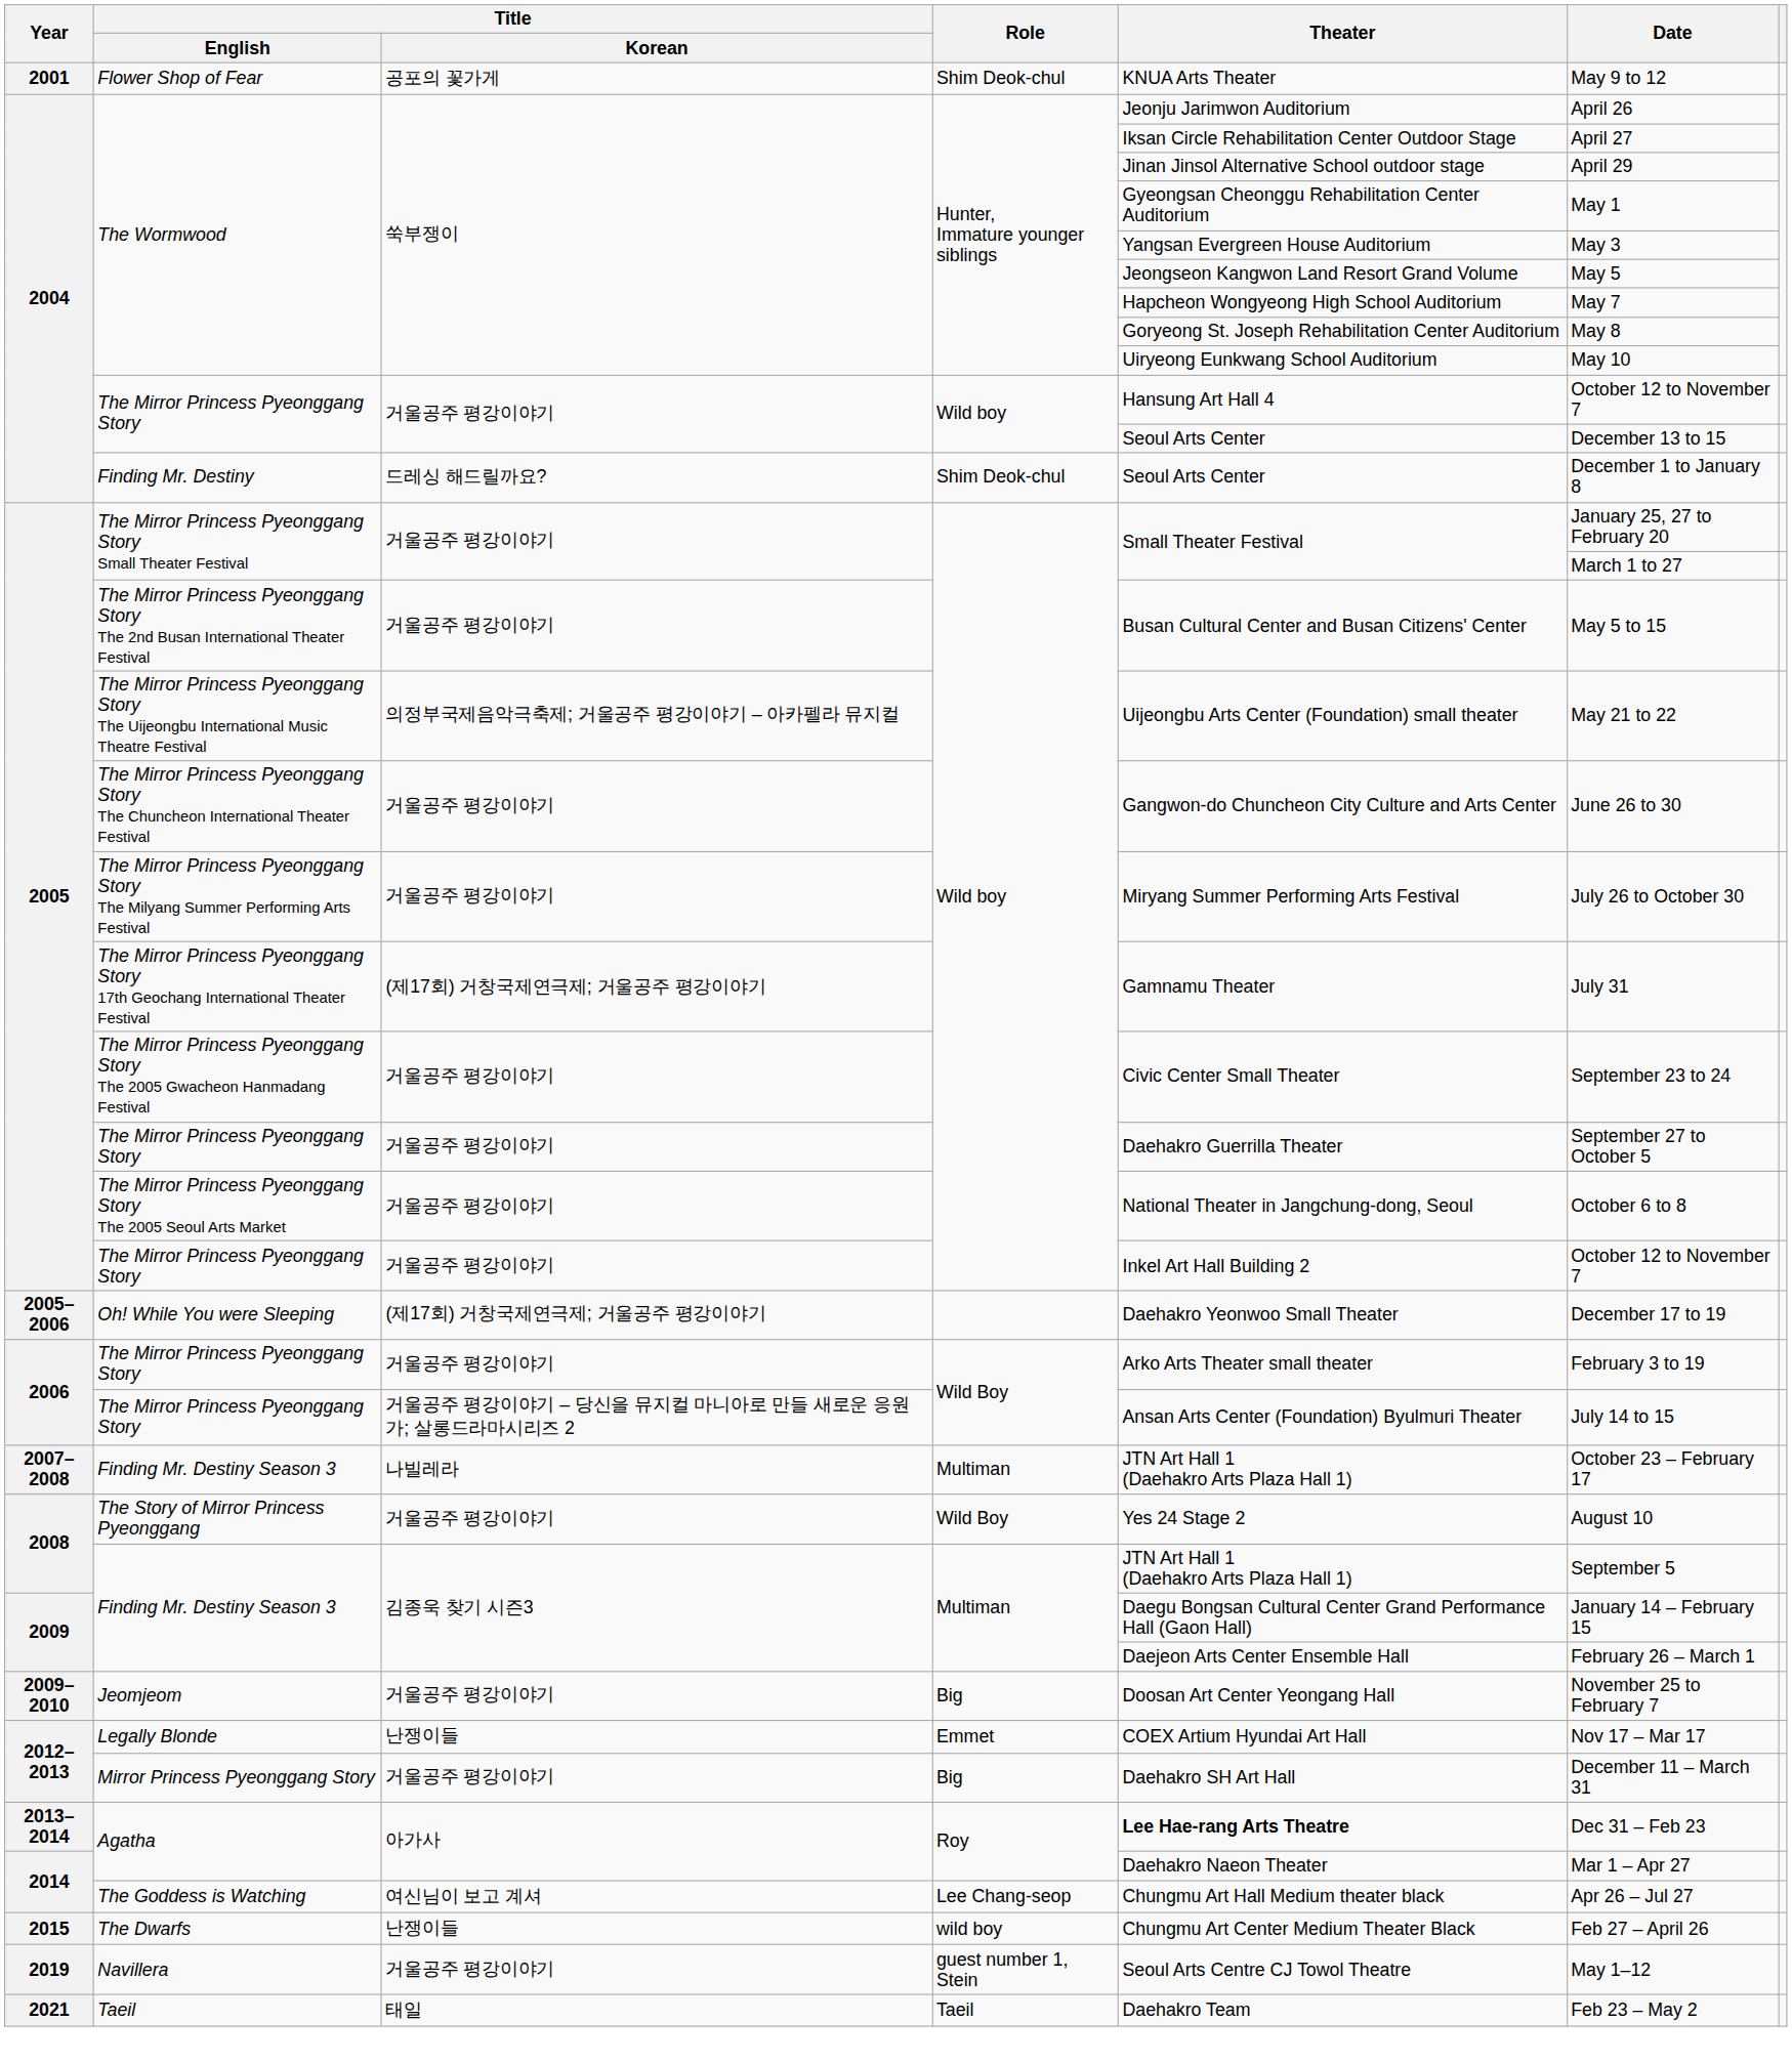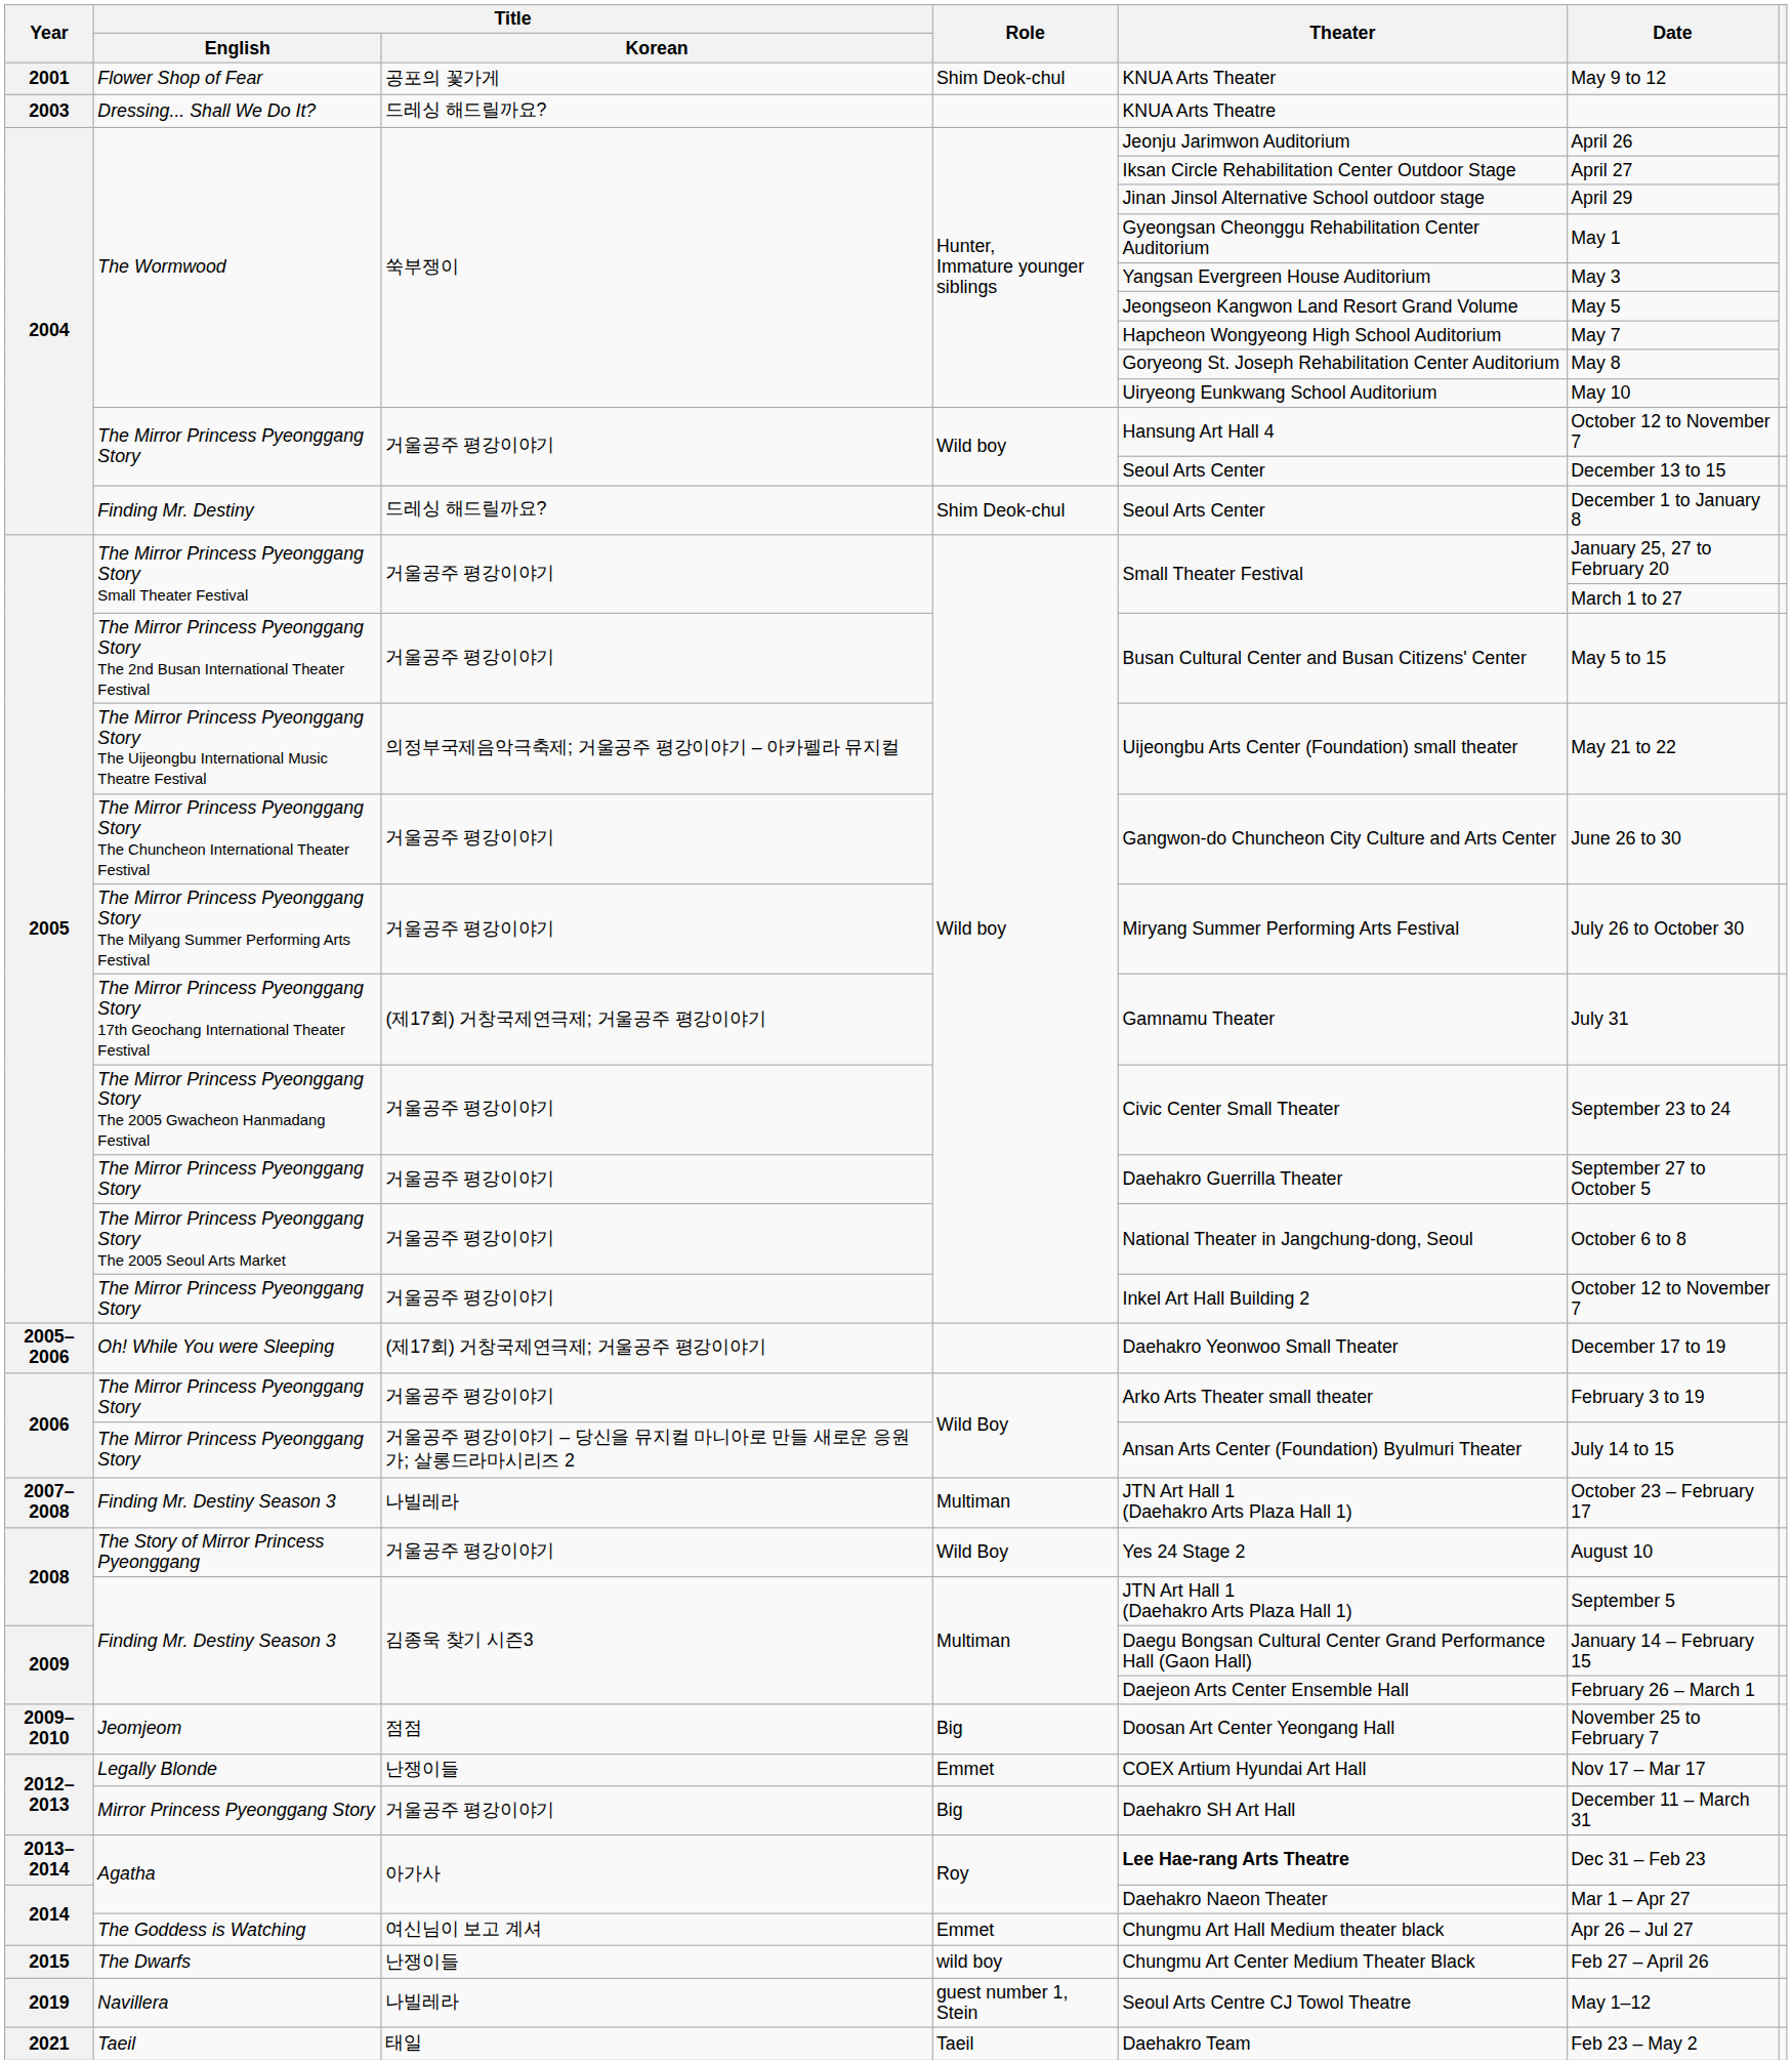+ row: 2003 | Dressing... Shall We Do It? | 드레싱 해드릴까요? | KNUA Arts Theatre
Jeomjeom | Title / Korean: 거울공주 평강이야기 -> 점점
The Goddess is Watching | Role: Lee Chang-seop -> Emmet
Navillera | Title / Korean: 거울공주 평강이야기 -> 나빌레라
